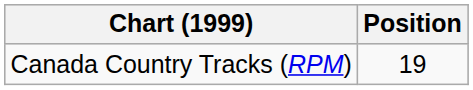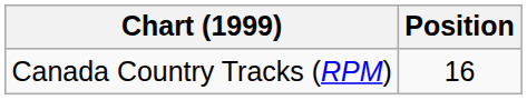Canada Country Tracks (RPM) | Position: 19 -> 16
